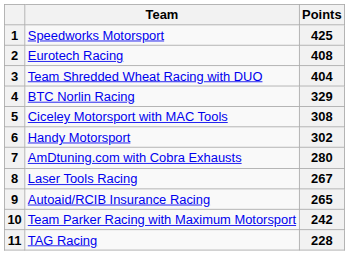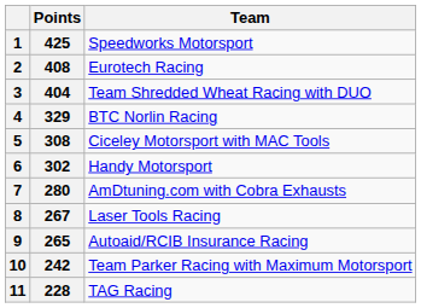columns swapped: Team <-> Points
